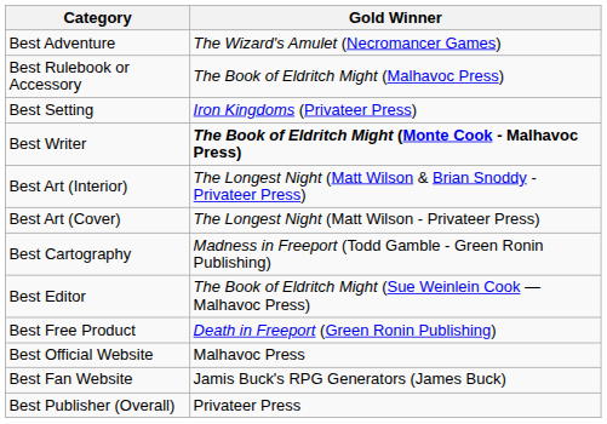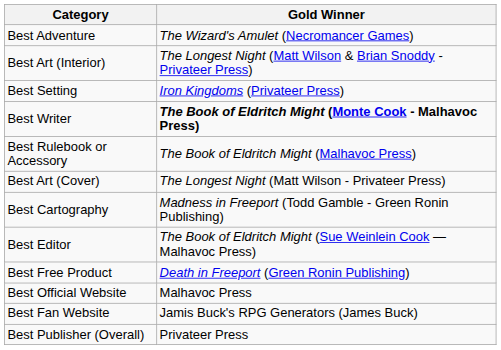rows swapped: Best Rulebook or Accessory <-> Best Art (Interior)
